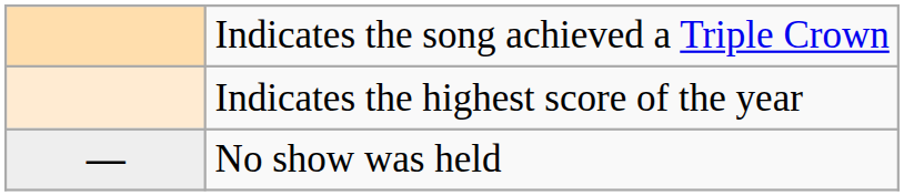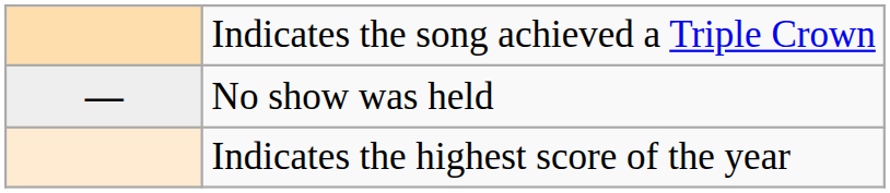rows swapped: Indicates the highest score of the year <-> No show was held
